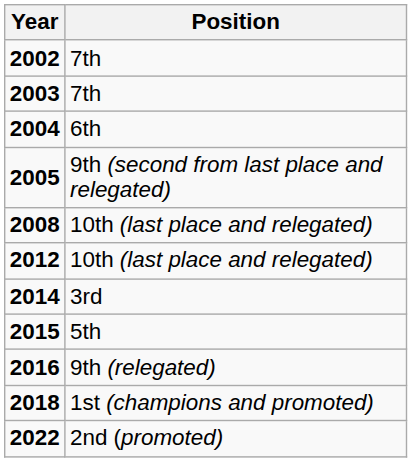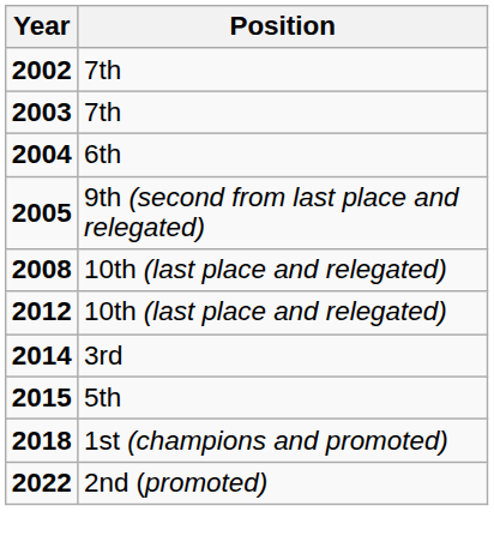- row: 2016 | 9th (relegated)
